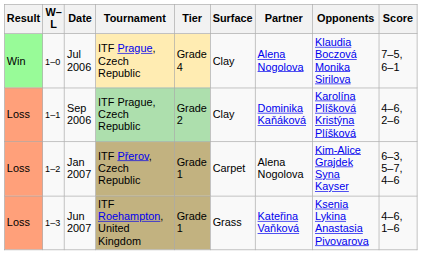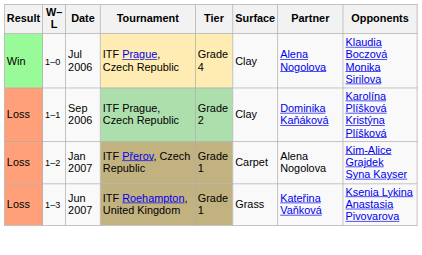- column: Score | 7–5, 6–1 | 4–6, 2–6 | 6–3, 5–7, 4–6 | 4–6, 1–6
